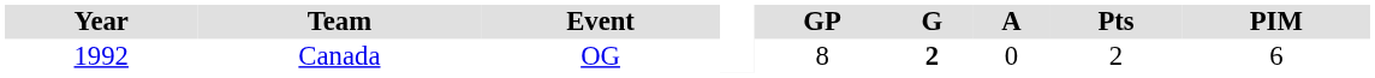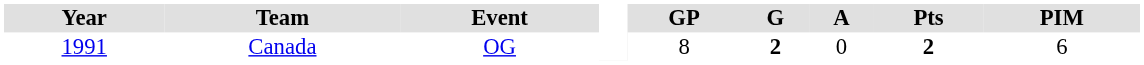Canada | Year: 1992 -> 1991
Canada | Pts: normal -> bold
